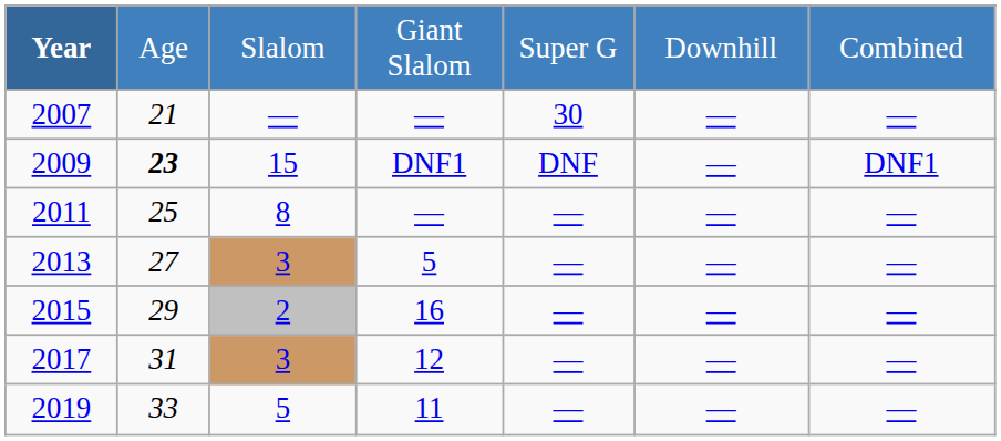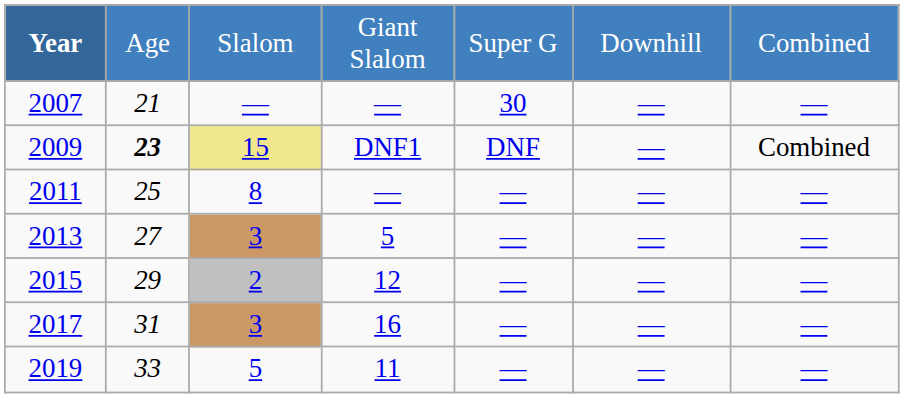2009 | column 3: no background -> khaki background
2009 | column 7: DNF1 -> Combined
2015 | column 4: 16 -> 12
2017 | column 4: 12 -> 16
